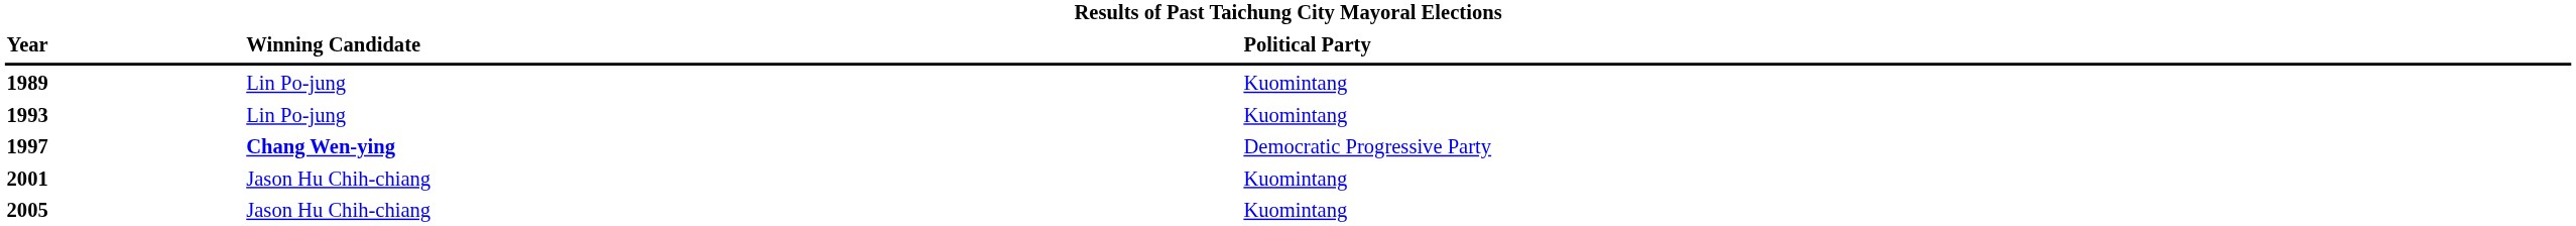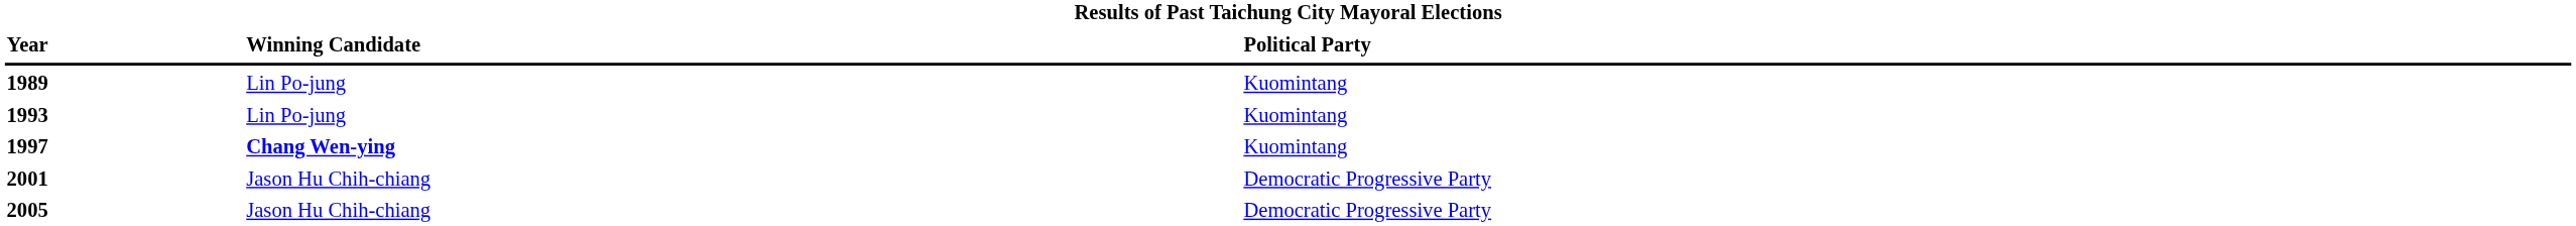1997 | column 3: Democratic Progressive Party -> Kuomintang
2001 | column 3: Kuomintang -> Democratic Progressive Party
2005 | column 3: Kuomintang -> Democratic Progressive Party
